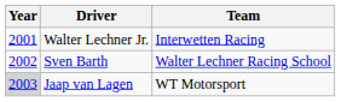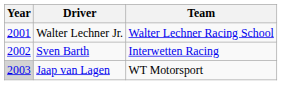Walter Lechner Jr. | Team: Interwetten Racing -> Walter Lechner Racing School
Sven Barth | Team: Walter Lechner Racing School -> Interwetten Racing
